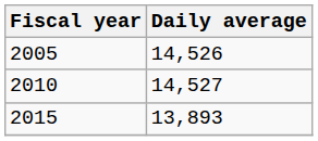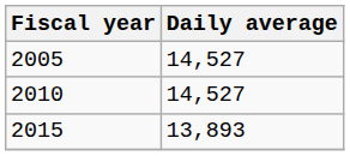2005 | Daily average: 14,526 -> 14,527
